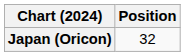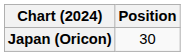Japan (Oricon) | Position: 32 -> 30
